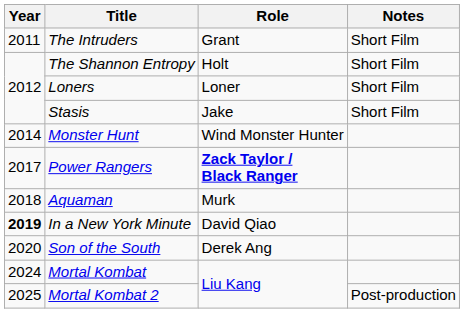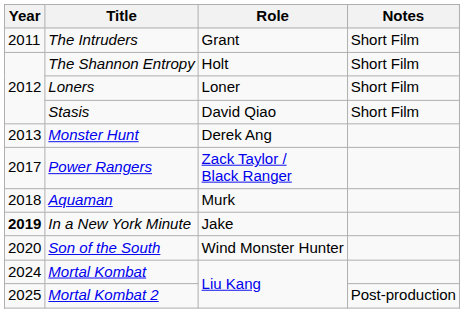Stasis | Role: Jake -> David Qiao
Monster Hunt | Year: 2014 -> 2013
Monster Hunt | Role: Wind Monster Hunter -> Derek Ang
Power Rangers | Role: bold -> normal
In a New York Minute | Role: David Qiao -> Jake
Son of the South | Role: Derek Ang -> Wind Monster Hunter
